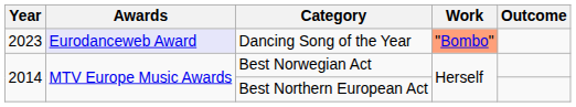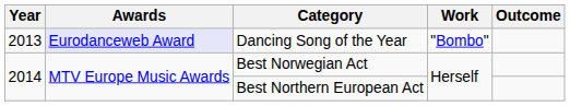Dancing Song of the Year | Year: 2023 -> 2013
Dancing Song of the Year | Work: lightsalmon background -> no background
